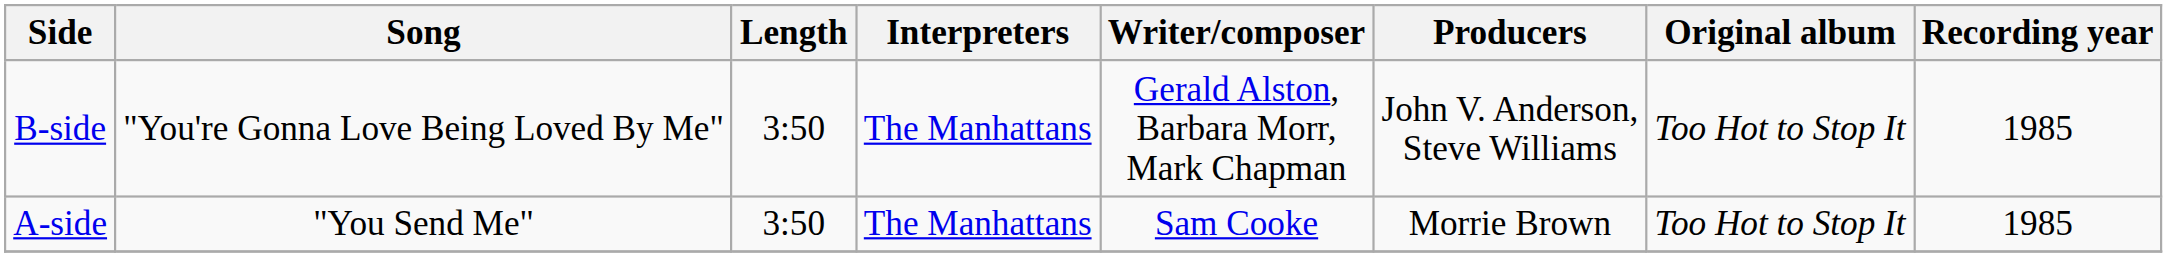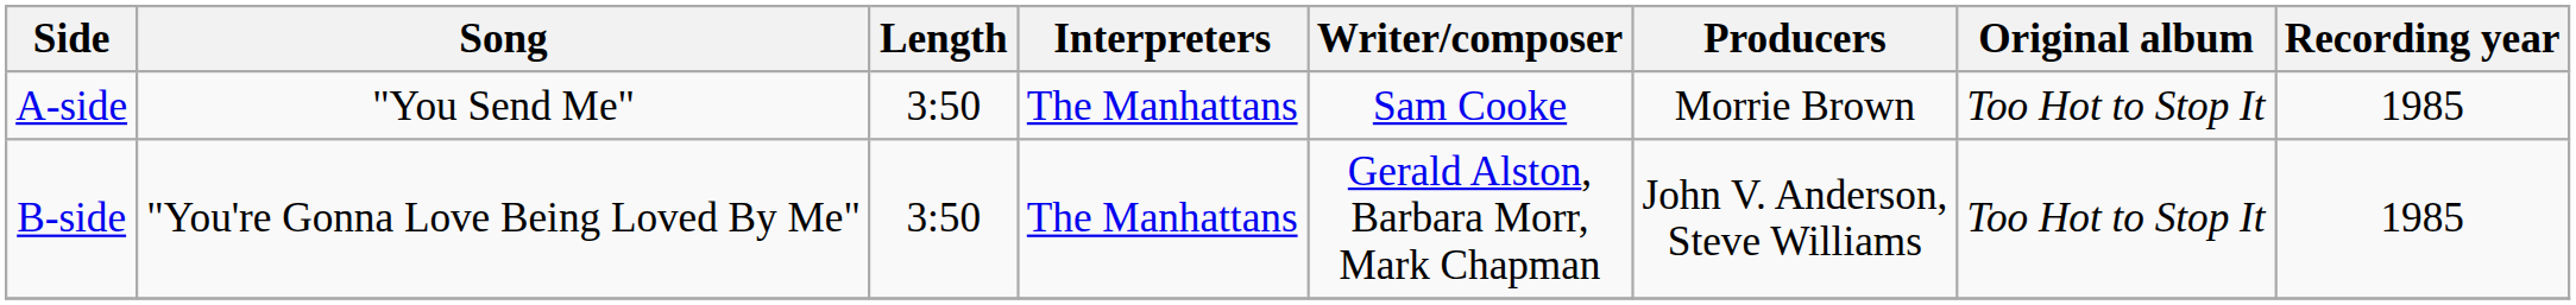rows swapped: A-side <-> B-side
